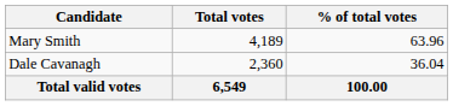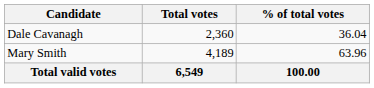rows swapped: Mary Smith <-> Dale Cavanagh
